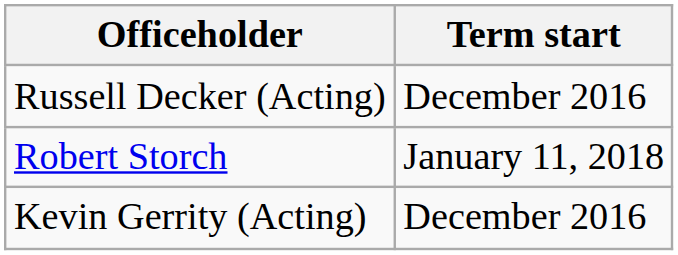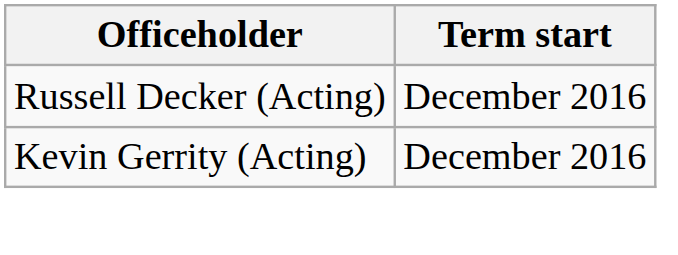- row: Robert Storch | January 11, 2018
